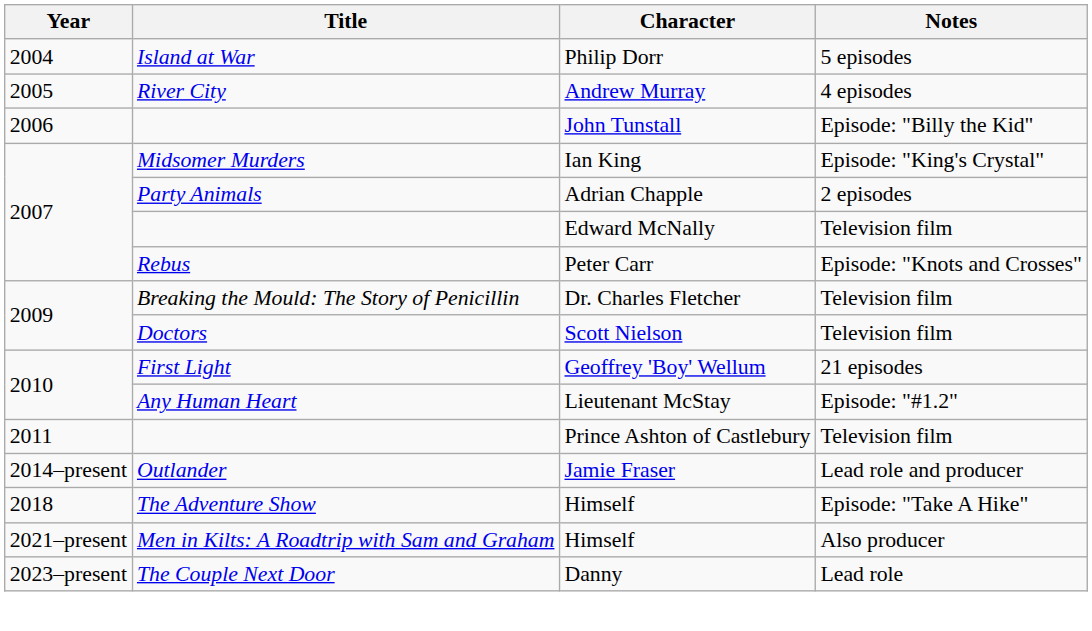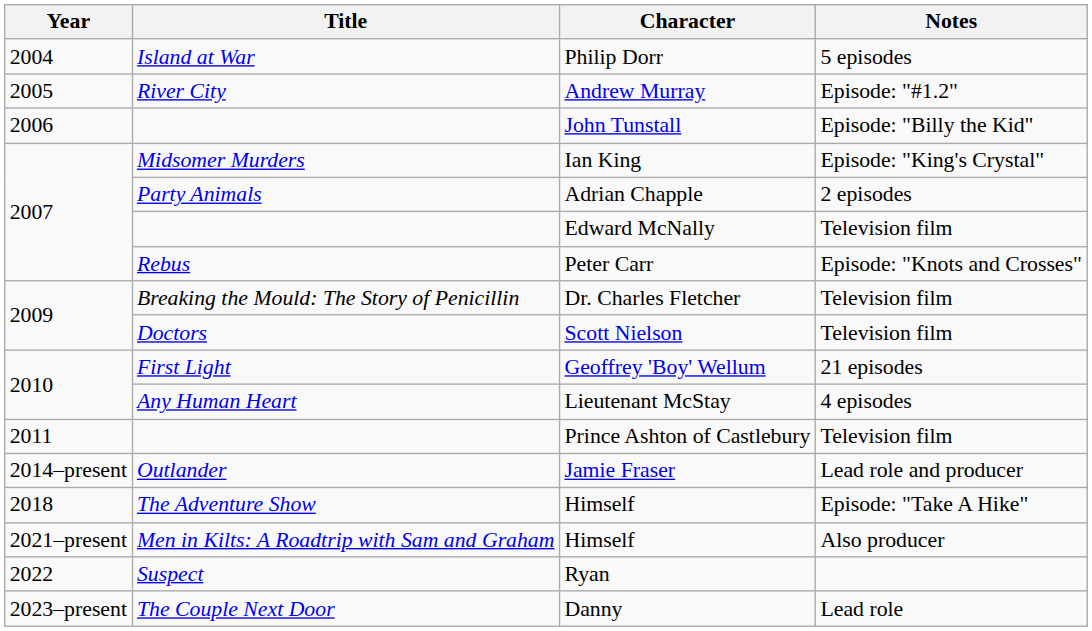Andrew Murray | Notes: 4 episodes -> Episode: "#1.2"
Lieutenant McStay | Notes: Episode: "#1.2" -> 4 episodes
+ row: 2022 | Suspect | Ryan
